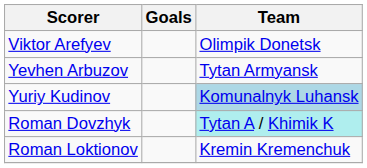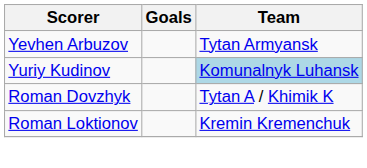- row: Viktor Arefyev | Olimpik Donetsk
Roman Dovzhyk | Team: paleturquoise background -> no background
